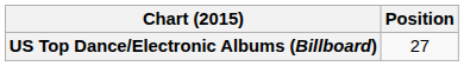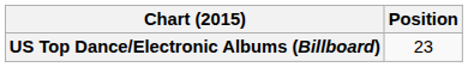US Top Dance/Electronic Albums (Billboard) | Position: 27 -> 23
